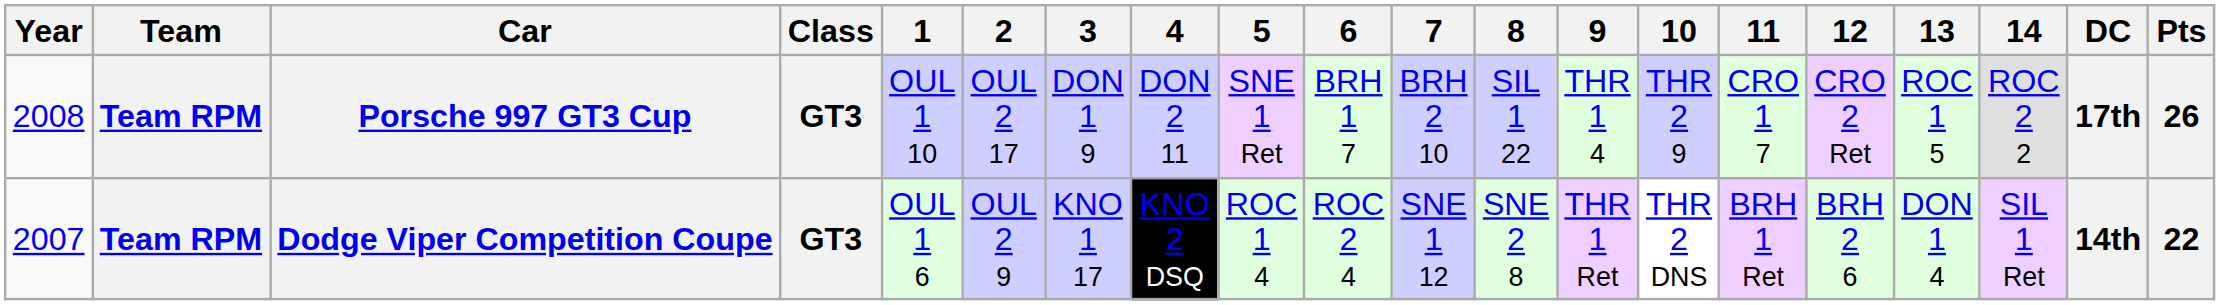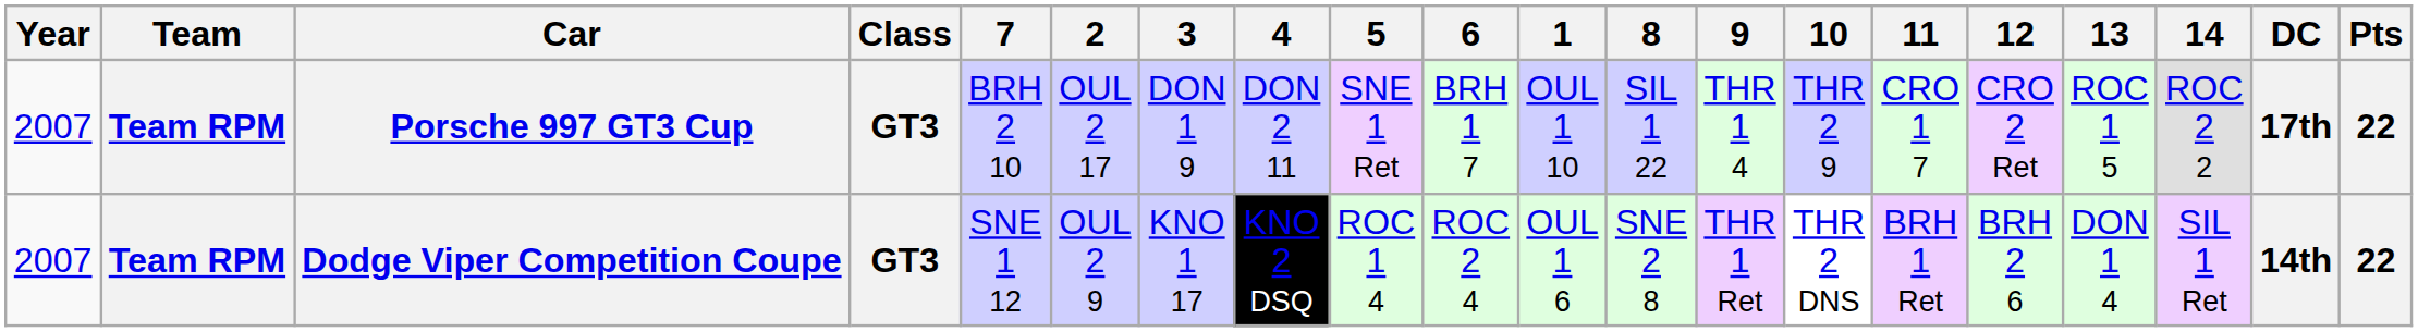columns swapped: 1 <-> 7
Porsche 997 GT3 Cup | Year: 2008 -> 2007
Porsche 997 GT3 Cup | Pts: 26 -> 22
